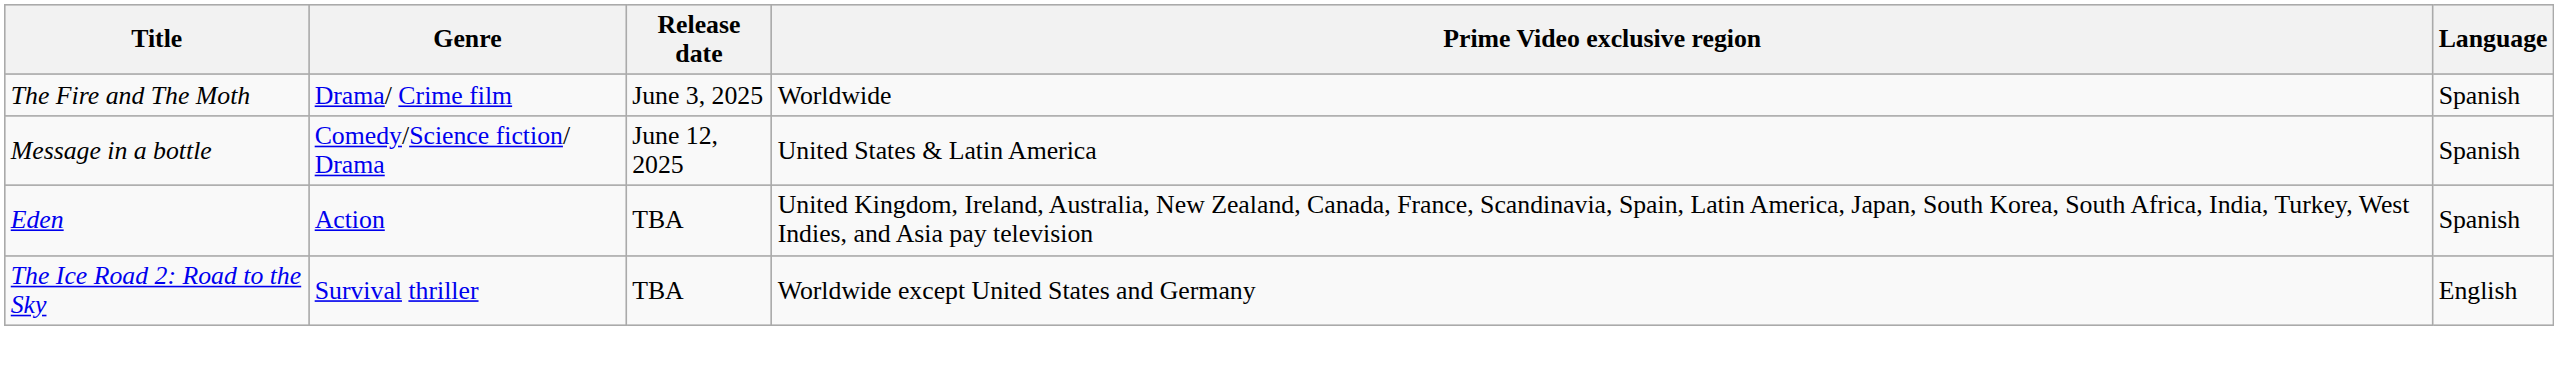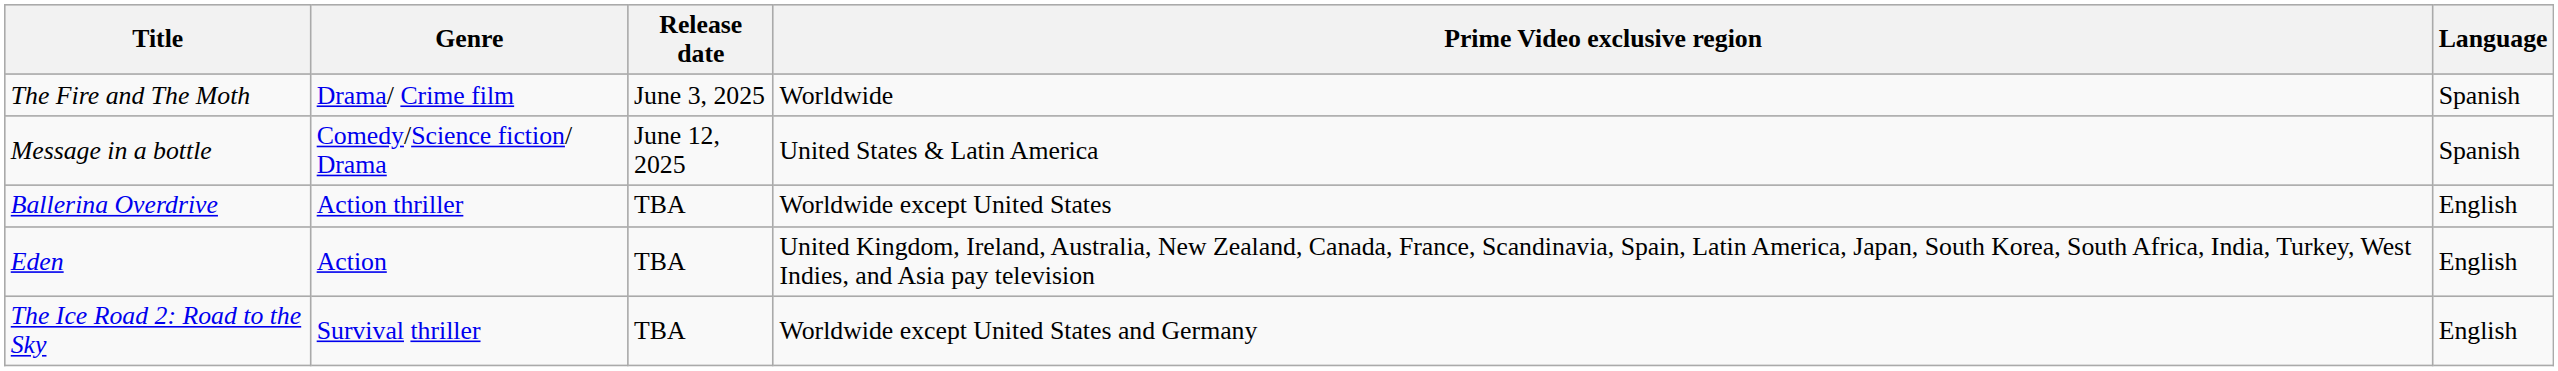+ row: Ballerina Overdrive | Action thriller | TBA | Worldwide except United States | English
Eden | Language: Spanish -> English
